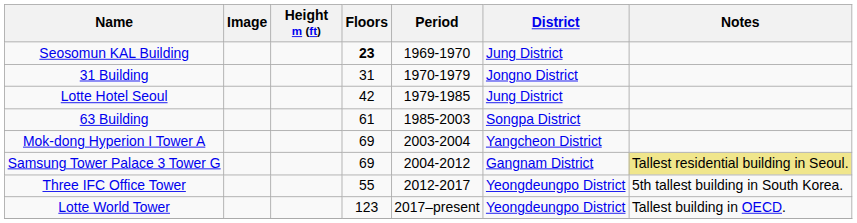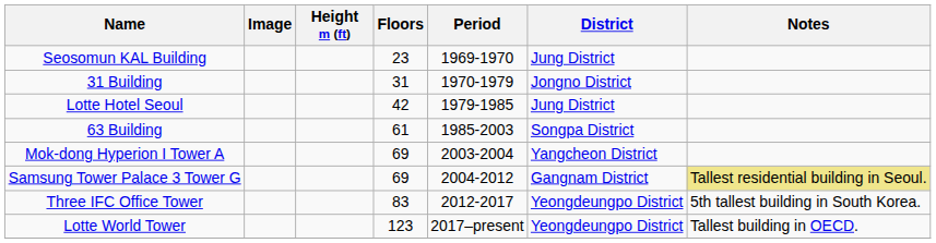Seosomun KAL Building | Floors: bold -> normal
Three IFC Office Tower | Floors: 55 -> 83
